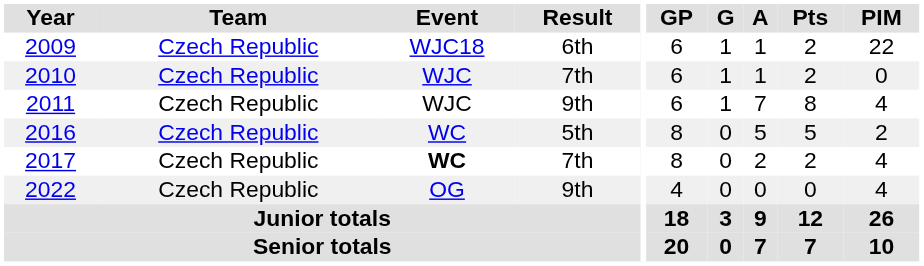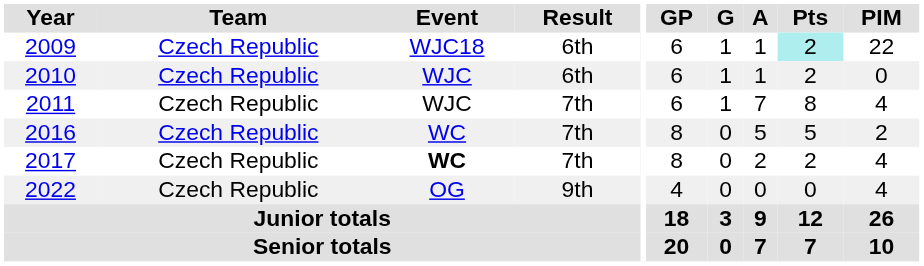2009 | Pts: no background -> paleturquoise background
2010 | Result: 7th -> 6th
2011 | Result: 9th -> 7th
2016 | Result: 5th -> 7th
